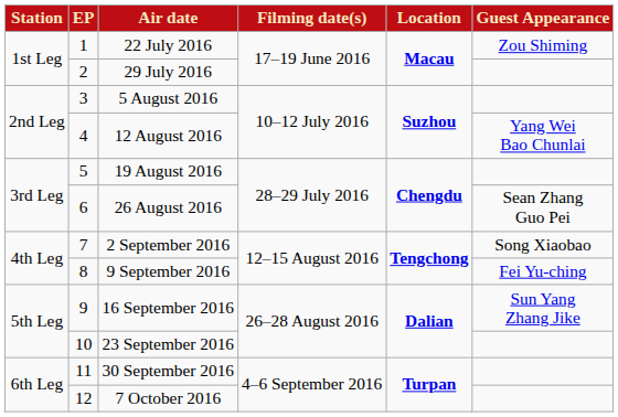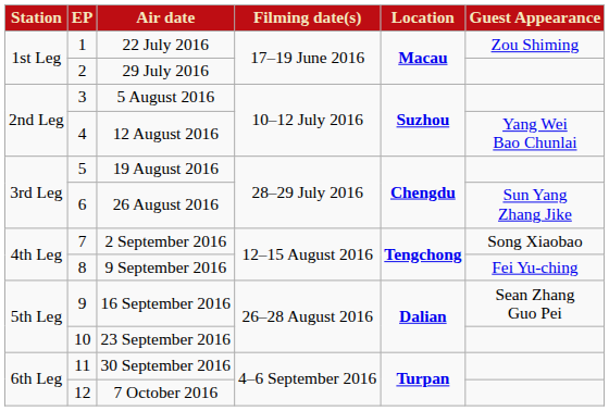26 August 2016 | column 6: Sean Zhang Guo Pei -> Sun Yang Zhang Jike
16 September 2016 | column 6: Sun Yang Zhang Jike -> Sean Zhang Guo Pei
